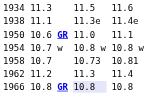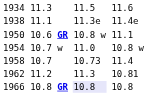1950 | column 5: 11.0 -> 10.8 w
1954 | column 5: 10.8 w -> 11.0
1958 | column 7: 10.81 -> 11.4
1962 | column 7: 11.4 -> 10.81
